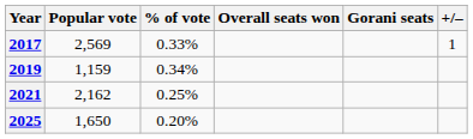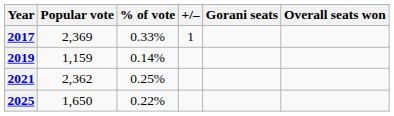columns swapped: Overall seats won <-> +/–
2017 | Popular vote: 2,569 -> 2,369
2019 | % of vote: 0.34% -> 0.14%
2021 | Popular vote: 2,162 -> 2,362
2025 | % of vote: 0.20% -> 0.22%
